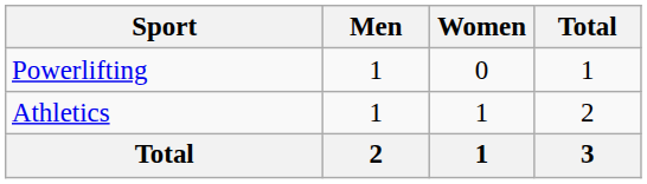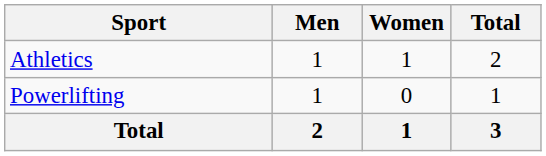rows swapped: Athletics <-> Powerlifting
